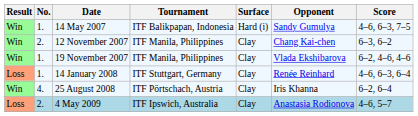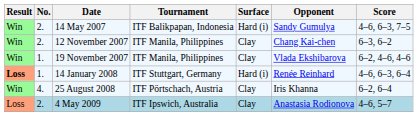14 May 2007 | No.: 1. -> 2.
14 January 2008 | Result: normal -> bold
14 January 2008 | Surface: Clay -> Hard (i)
